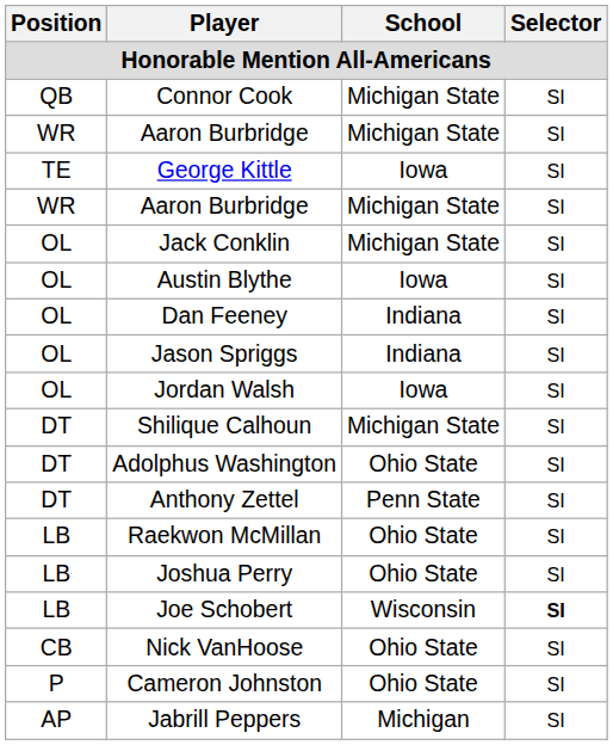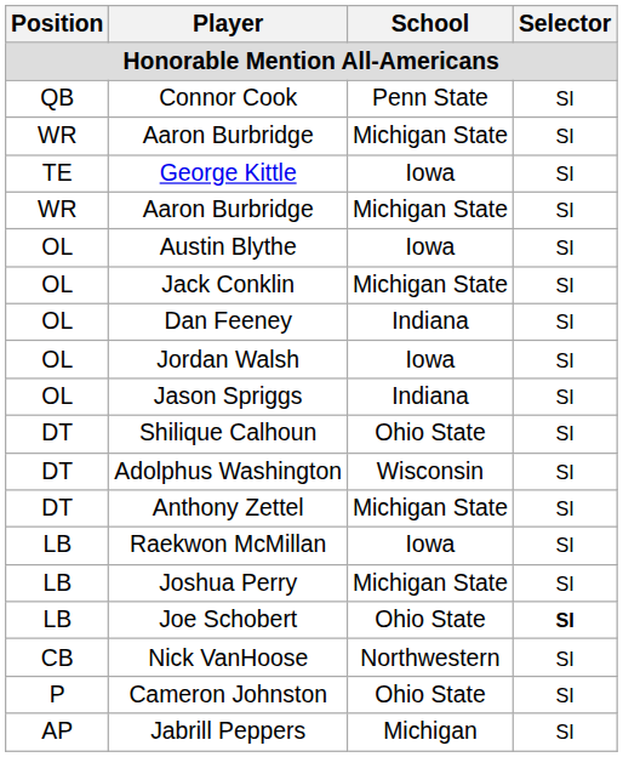Connor Cook | School: Michigan State -> Penn State
rows swapped: Austin Blythe <-> Jack Conklin
rows swapped: Jason Spriggs <-> Jordan Walsh
Shilique Calhoun | School: Michigan State -> Ohio State
Adolphus Washington | School: Ohio State -> Wisconsin
Anthony Zettel | School: Penn State -> Michigan State
Raekwon McMillan | School: Ohio State -> Iowa
Joshua Perry | School: Ohio State -> Michigan State
Joe Schobert | School: Wisconsin -> Ohio State
Nick VanHoose | School: Ohio State -> Northwestern
